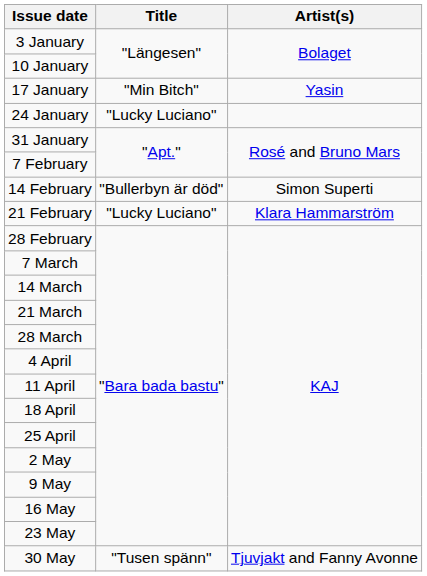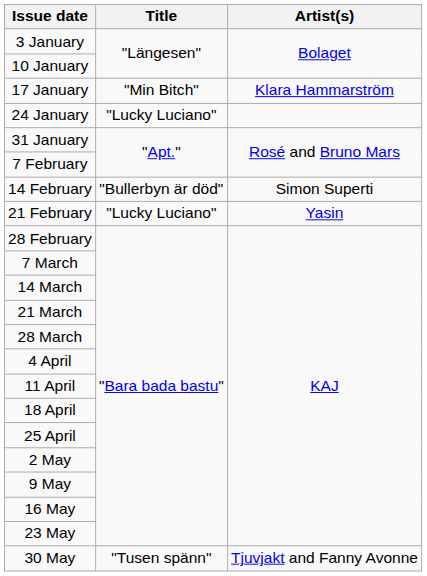17 January | Artist(s): Yasin -> Klara Hammarström
21 February | Artist(s): Klara Hammarström -> Yasin
